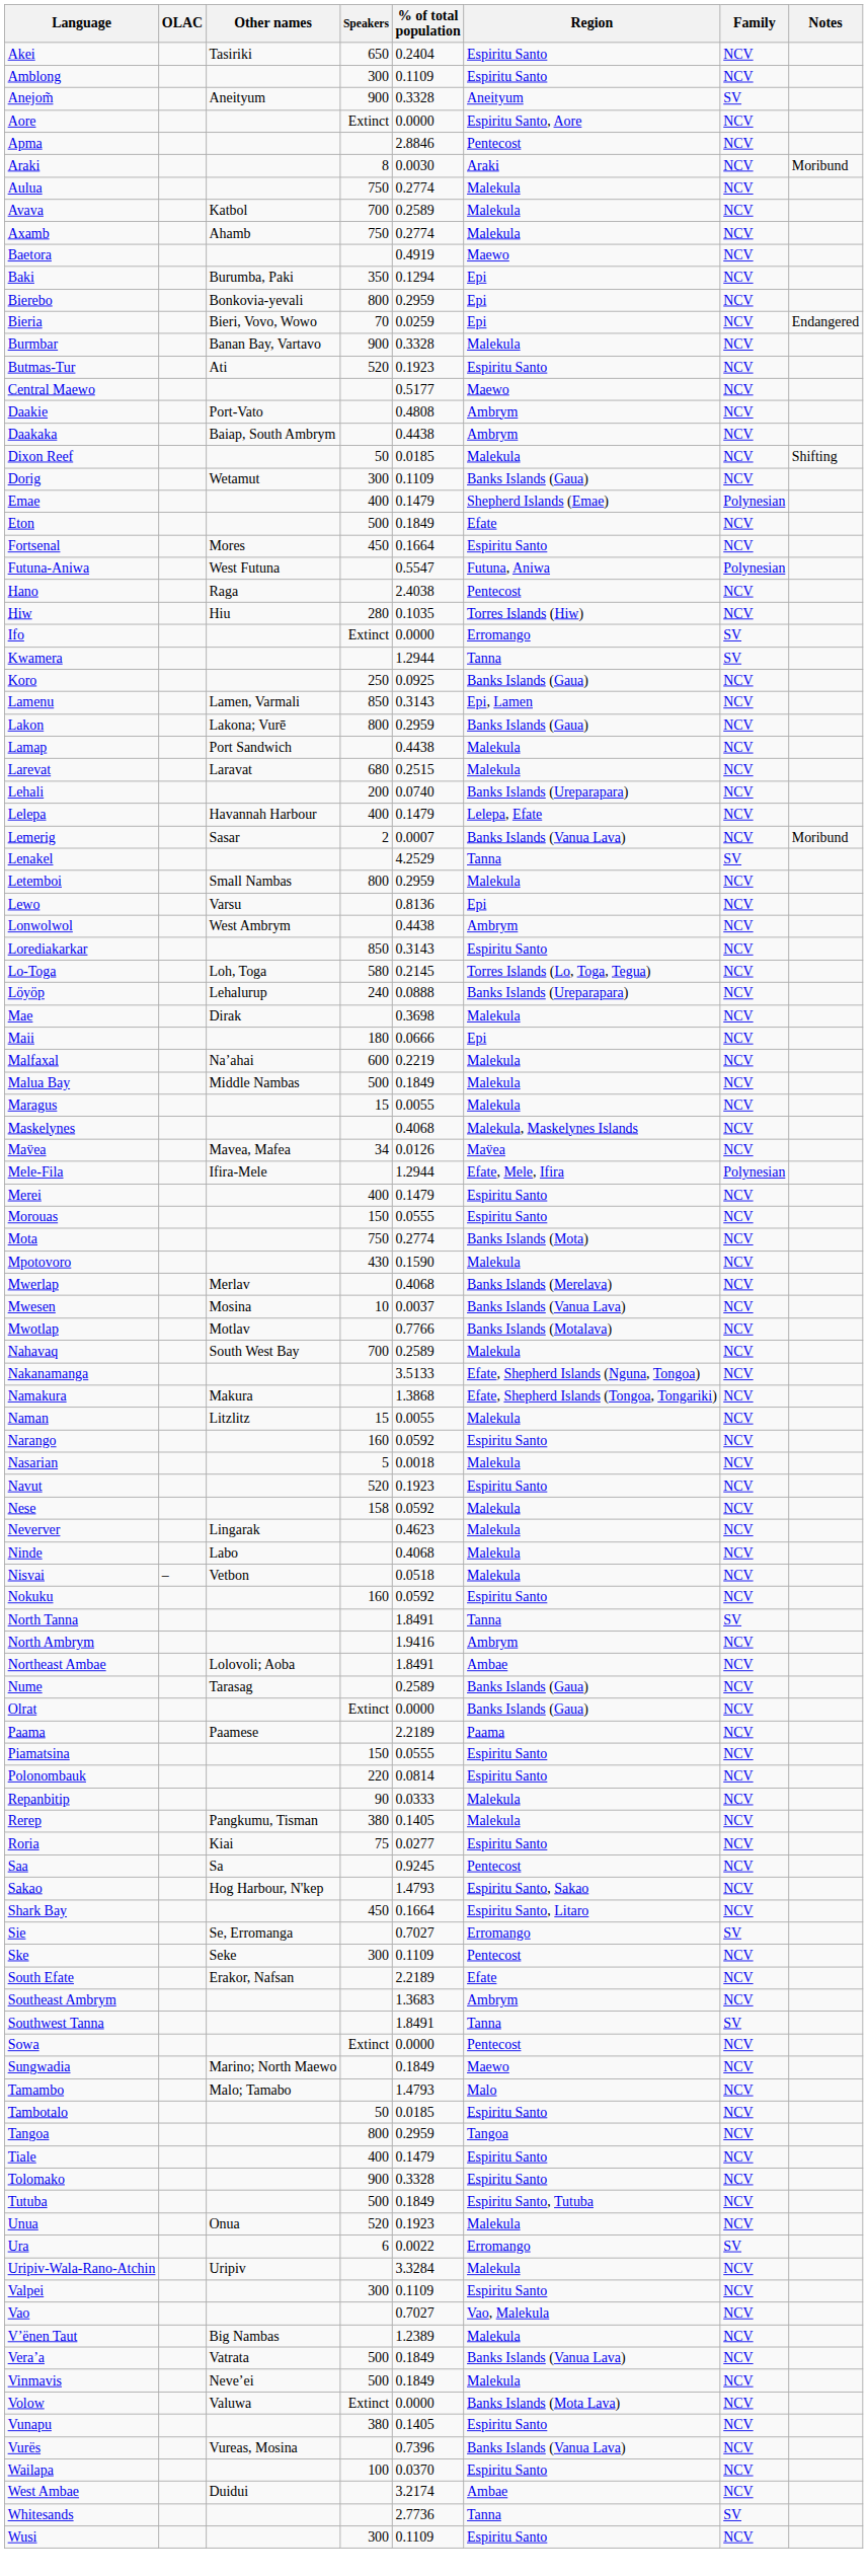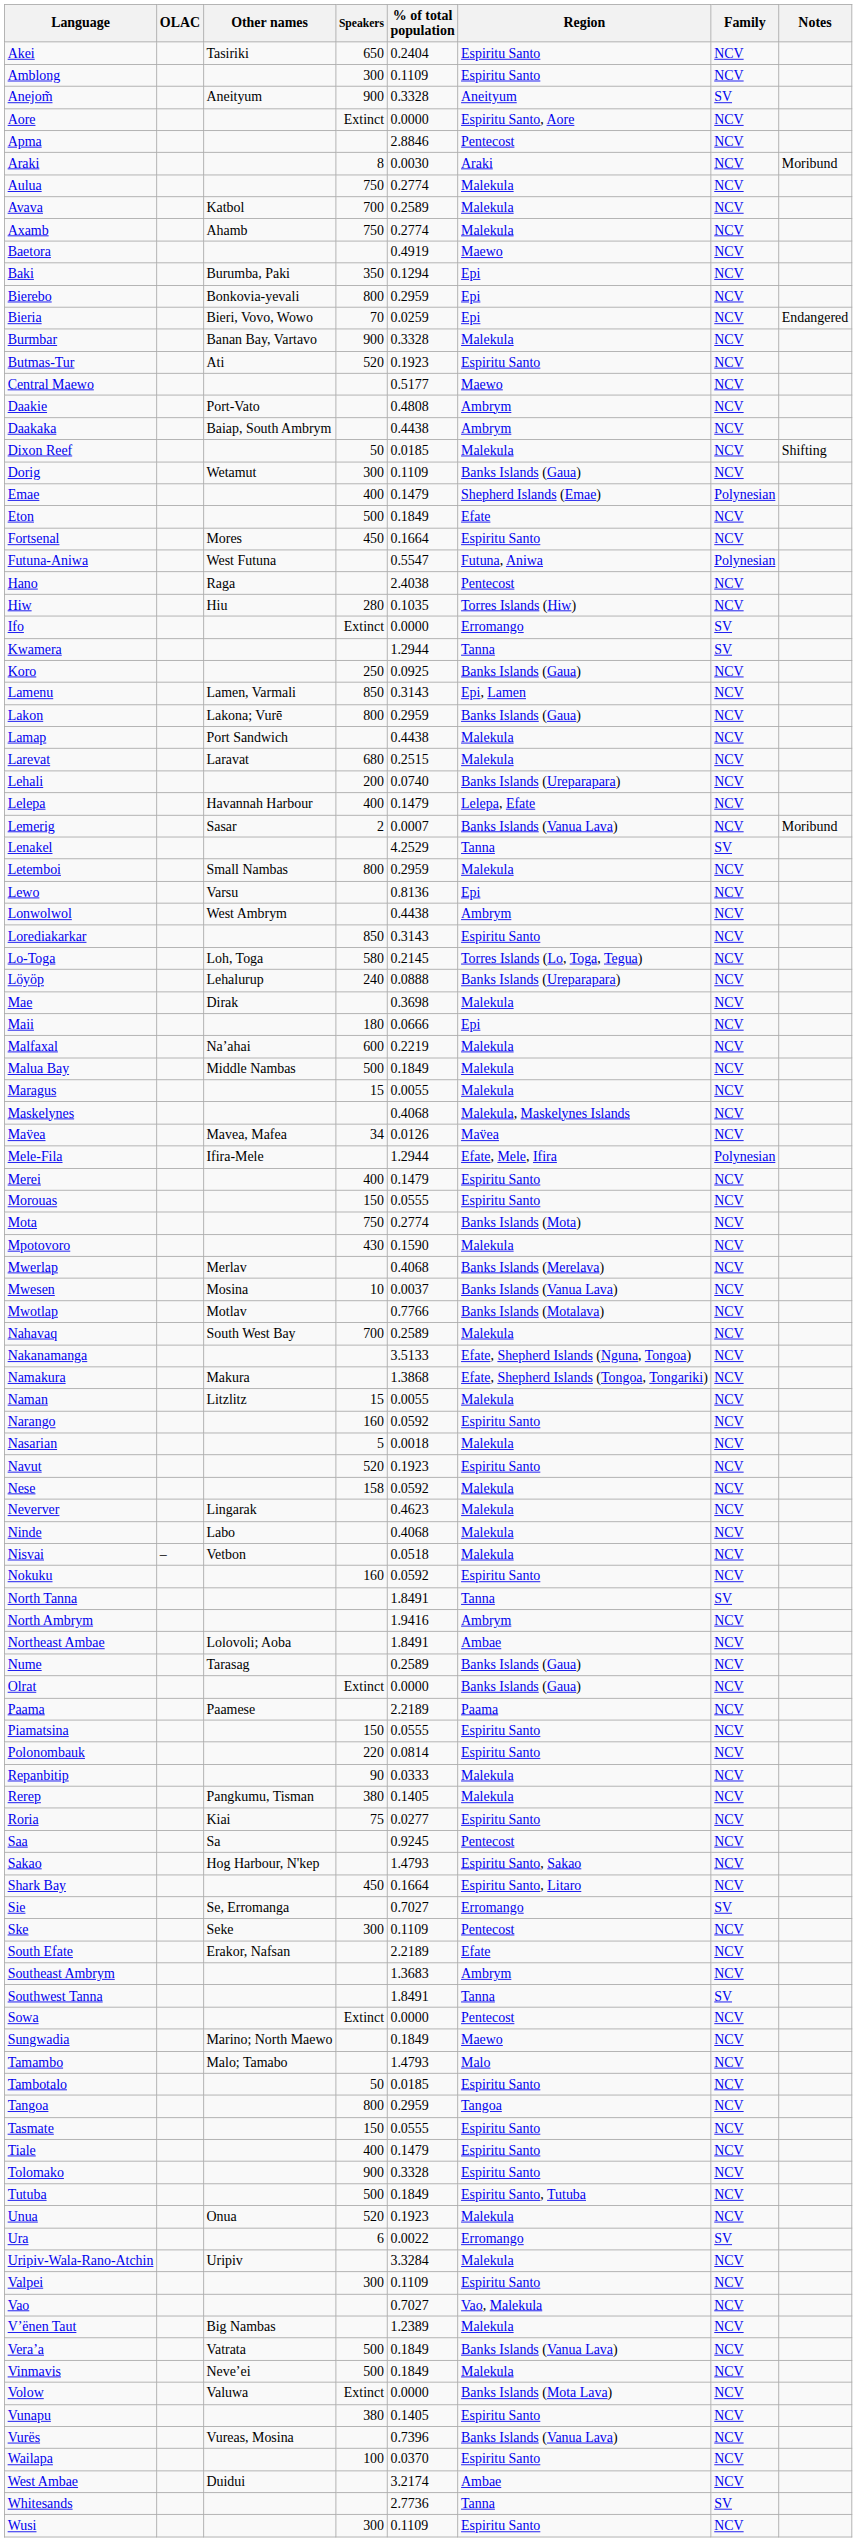+ row: Tasmate | 150 | 0.0555 | Espiritu Santo | NCV
